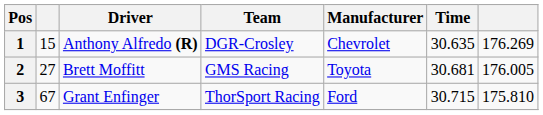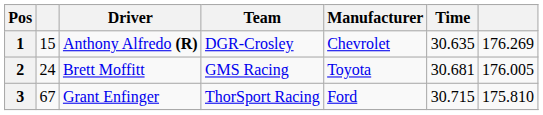2 | column 2: 27 -> 24
